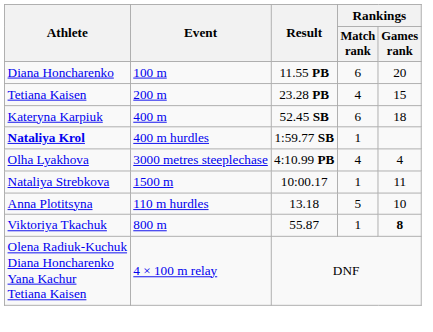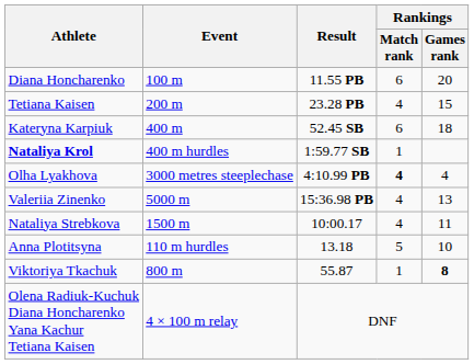Olha Lyakhova | Rankings / Match rank: normal -> bold
+ row: Valeriia Zinenko | 5000 m | 15:36.98 PB | 4 | 13
Nataliya Strebkova | Rankings / Match rank: 1 -> 4
